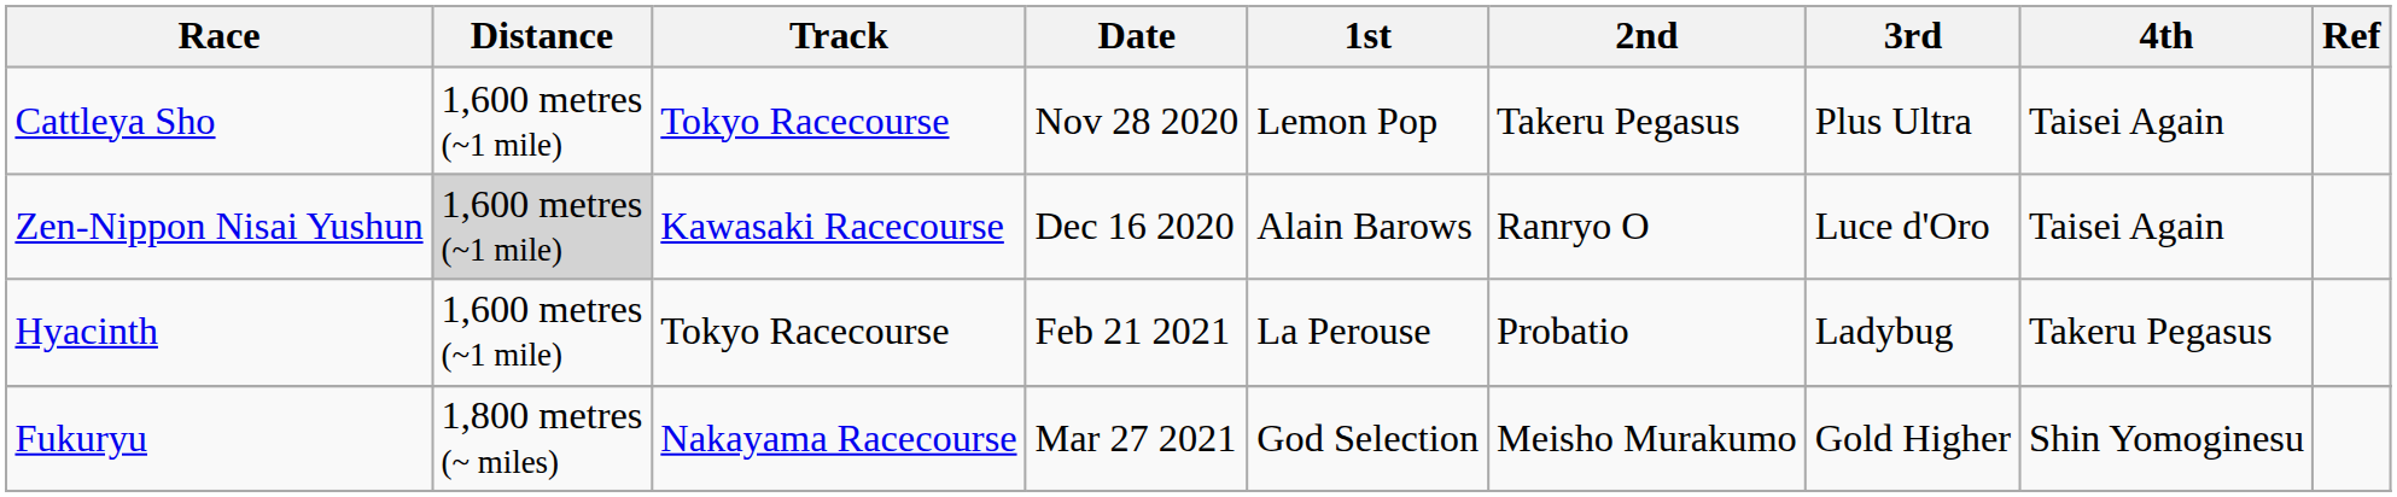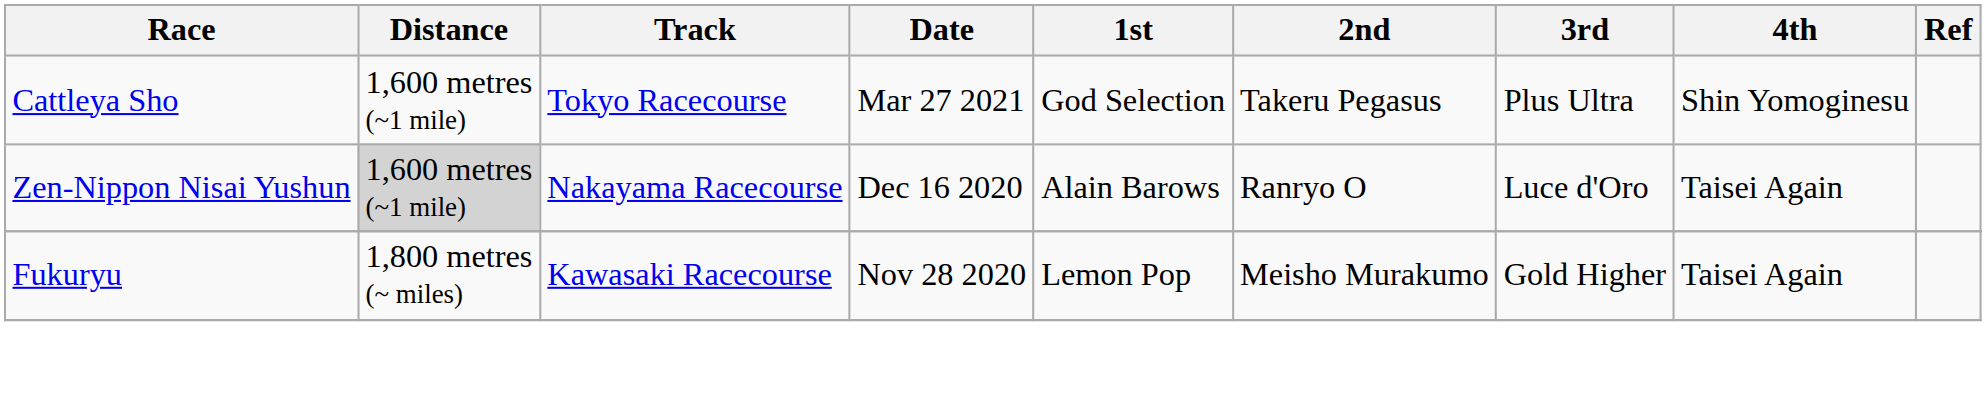Cattleya Sho | Date: Nov 28 2020 -> Mar 27 2021
Cattleya Sho | 1st: Lemon Pop -> God Selection
Cattleya Sho | 4th: Taisei Again -> Shin Yomoginesu
Zen-Nippon Nisai Yushun | Track: Kawasaki Racecourse -> Nakayama Racecourse
- row: Hyacinth | 1,600 metres (~1 mile) | Tokyo Racecourse | Feb 21 2021 | La Perouse | Probatio | Ladybug | Takeru Pegasus
Fukuryu | Track: Nakayama Racecourse -> Kawasaki Racecourse
Fukuryu | Date: Mar 27 2021 -> Nov 28 2020
Fukuryu | 1st: God Selection -> Lemon Pop
Fukuryu | 4th: Shin Yomoginesu -> Taisei Again
